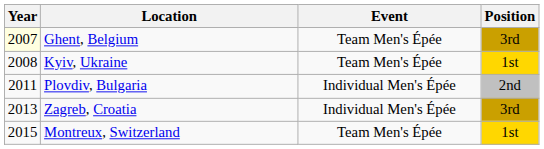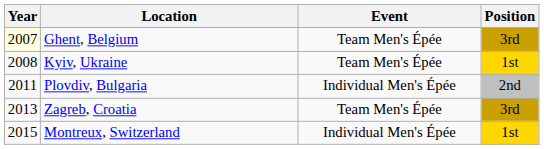Zagreb, Croatia | Event: Individual Men's Épée -> Team Men's Épée
Montreux, Switzerland | Event: Team Men's Épée -> Individual Men's Épée
